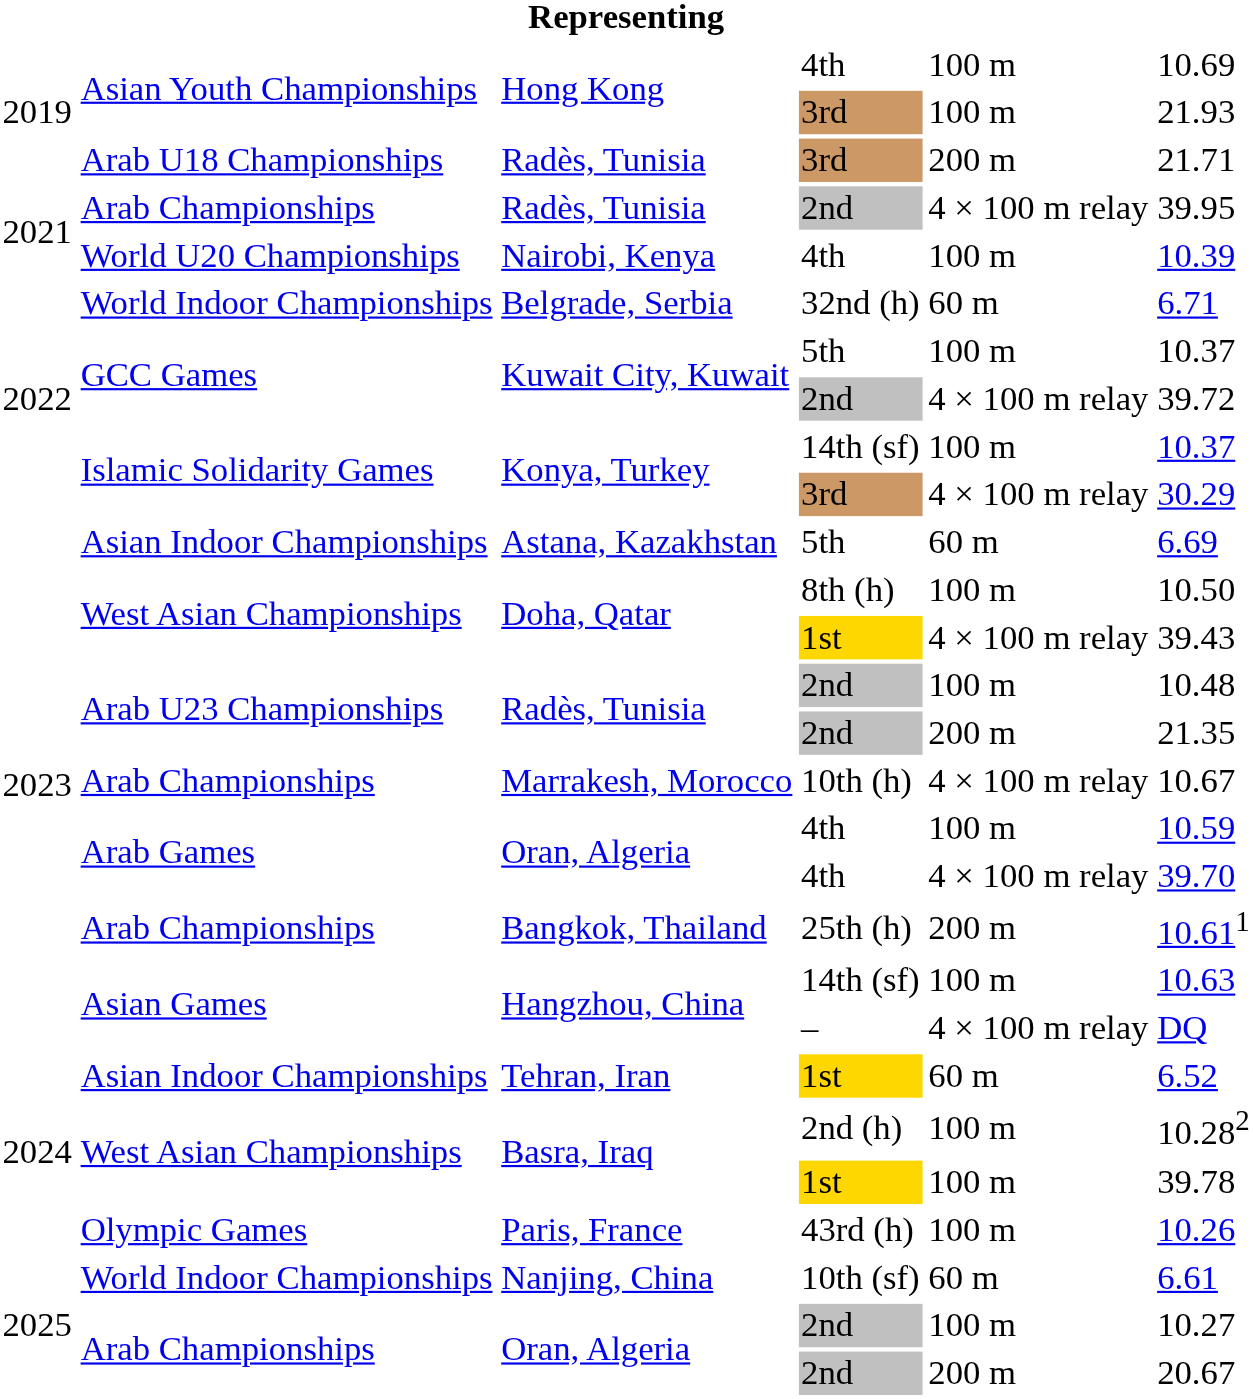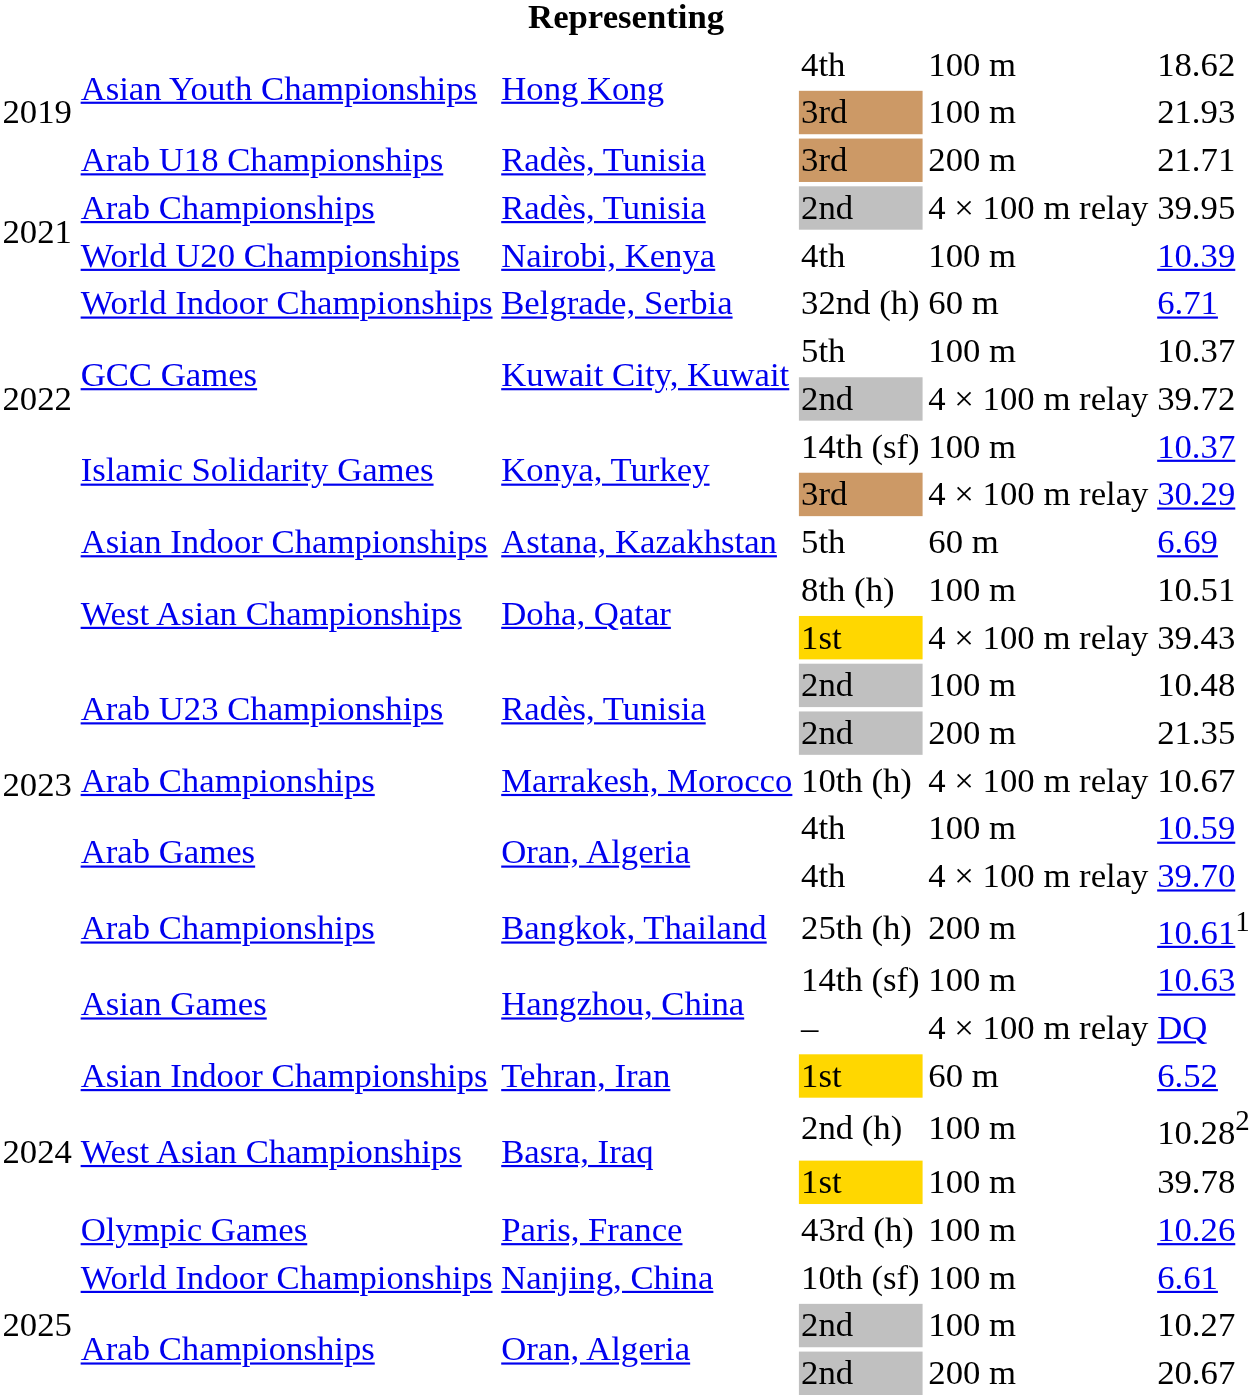Hong Kong / 4th | column 6: 10.69 -> 18.62
Doha, Qatar / 8th (h) | column 6: 10.50 -> 10.51
Nanjing, China | column 5: 60 m -> 100 m
